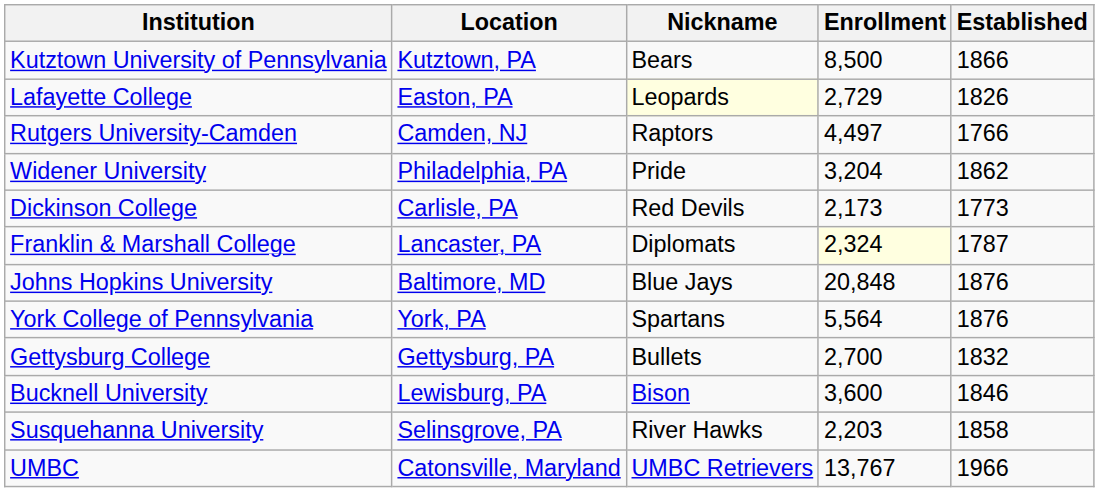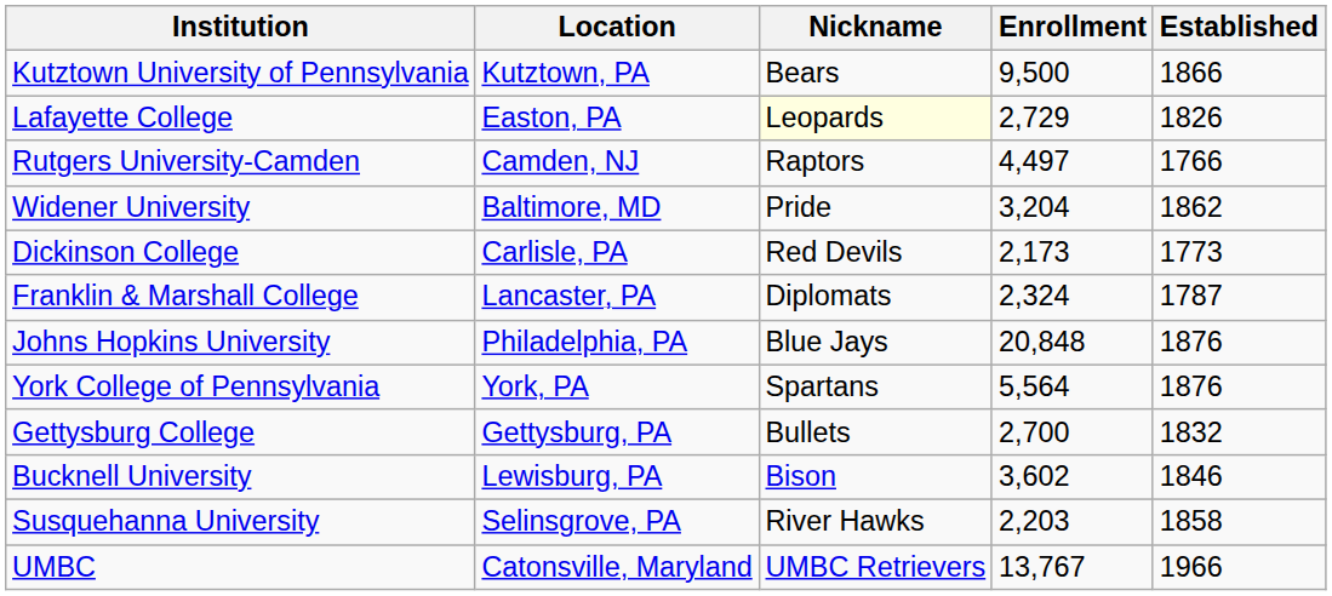Kutztown University of Pennsylvania | Enrollment: 8,500 -> 9,500
Widener University | Location: Philadelphia, PA -> Baltimore, MD
Franklin & Marshall College | Enrollment: lightyellow background -> no background
Johns Hopkins University | Location: Baltimore, MD -> Philadelphia, PA
Bucknell University | Enrollment: 3,600 -> 3,602
